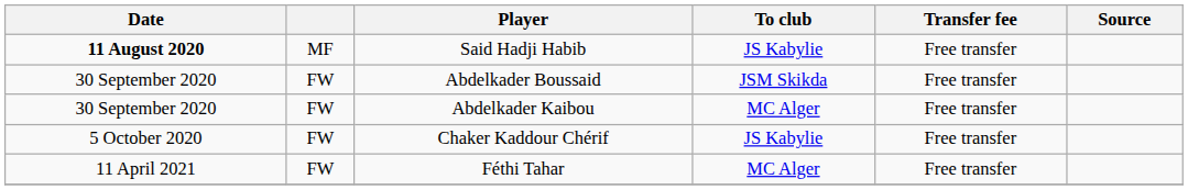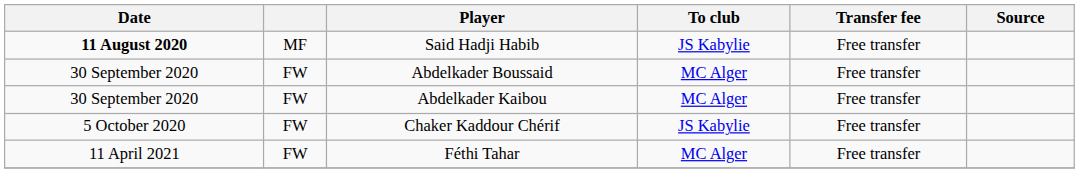Abdelkader Boussaid | To club: JSM Skikda -> MC Alger
